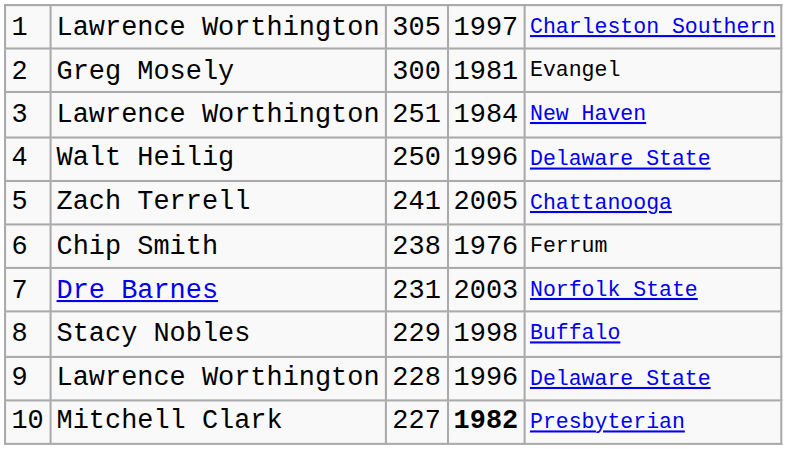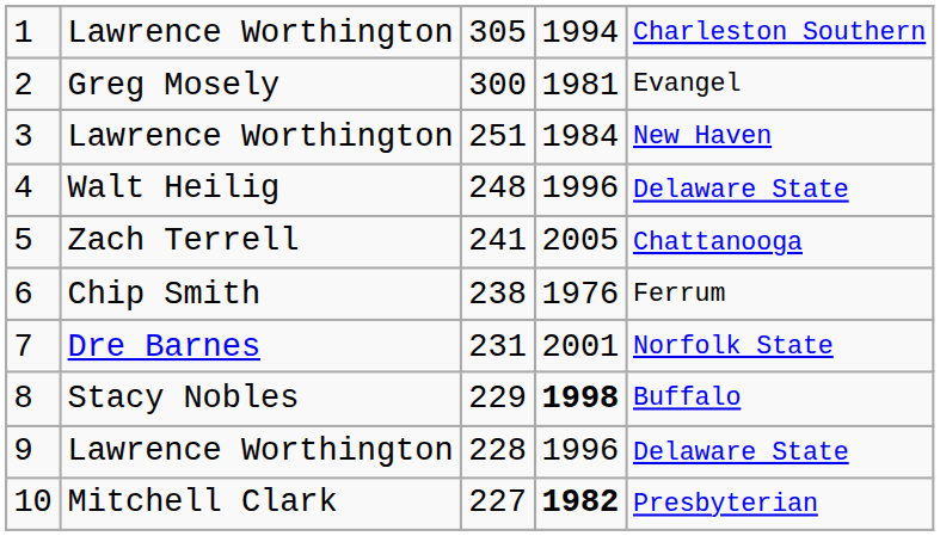1 | column 4: 1997 -> 1994
4 | column 3: 250 -> 248
7 | column 4: 2003 -> 2001
8 | column 4: normal -> bold
